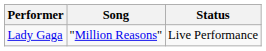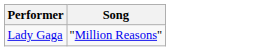- column: Status | Live Performance
